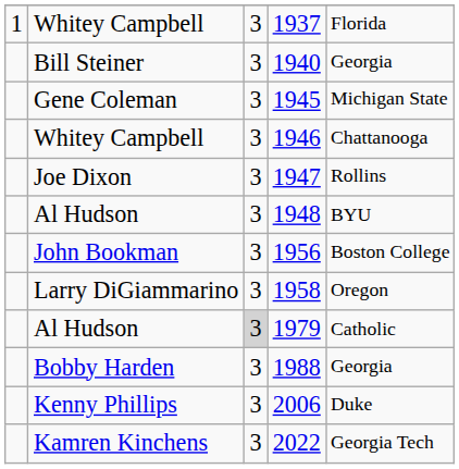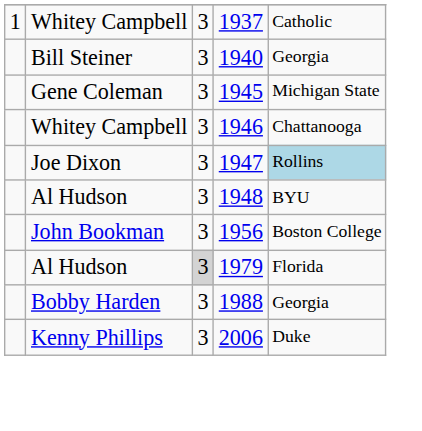1937 | column 5: Florida -> Catholic
1947 | column 5: no background -> lightblue background
- row: Larry DiGiammarino | 3 | 1958 | Oregon
1979 | column 5: Catholic -> Florida
- row: Kamren Kinchens | 3 | 2022 | Georgia Tech
